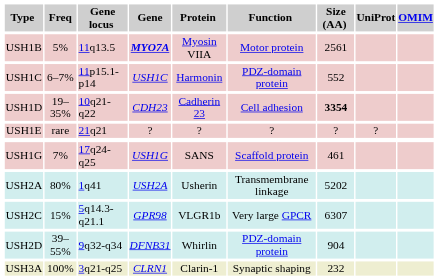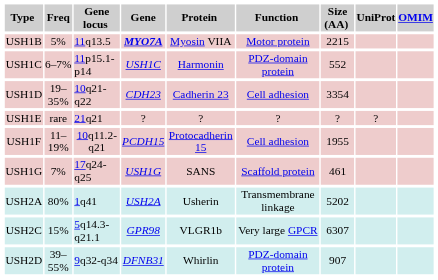USH1B | Size (AA): 2561 -> 2215
USH1D | Size (AA): bold -> normal
+ row: USH1F | 11–19% | 10q11.2-q21 | PCDH15 | Protocadherin 15 | Cell adhesion | 1955
USH2D | Size (AA): 904 -> 907
- row: USH3A | 100% | 3q21-q25 | CLRN1 | Clarin-1 | Synaptic shaping | 232
